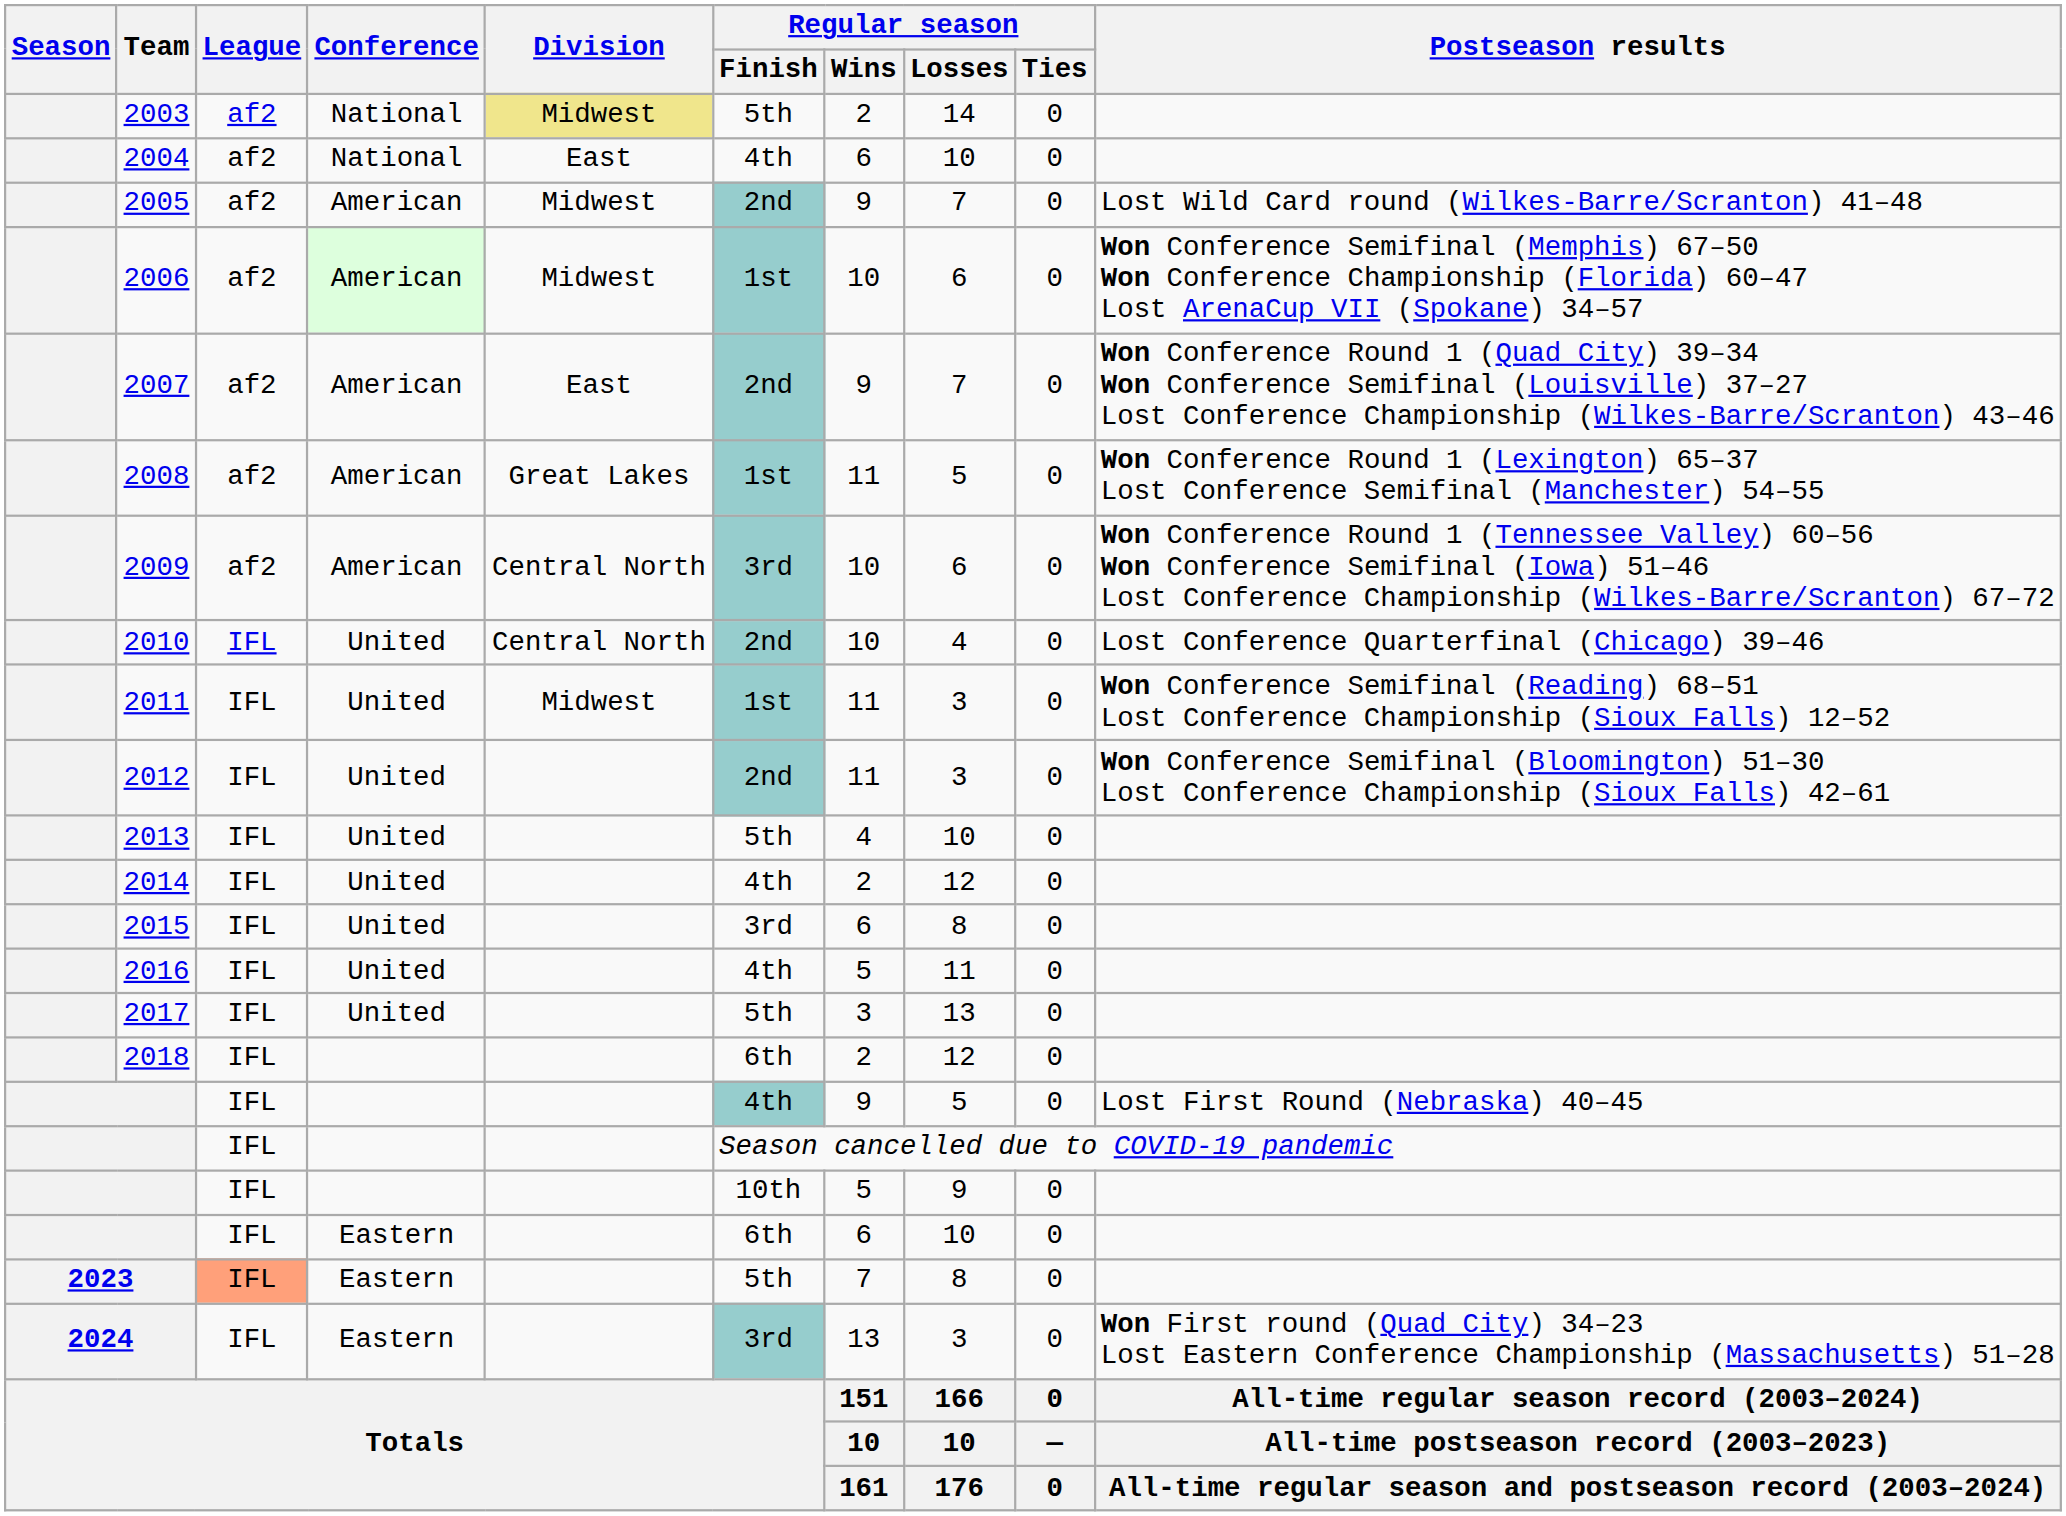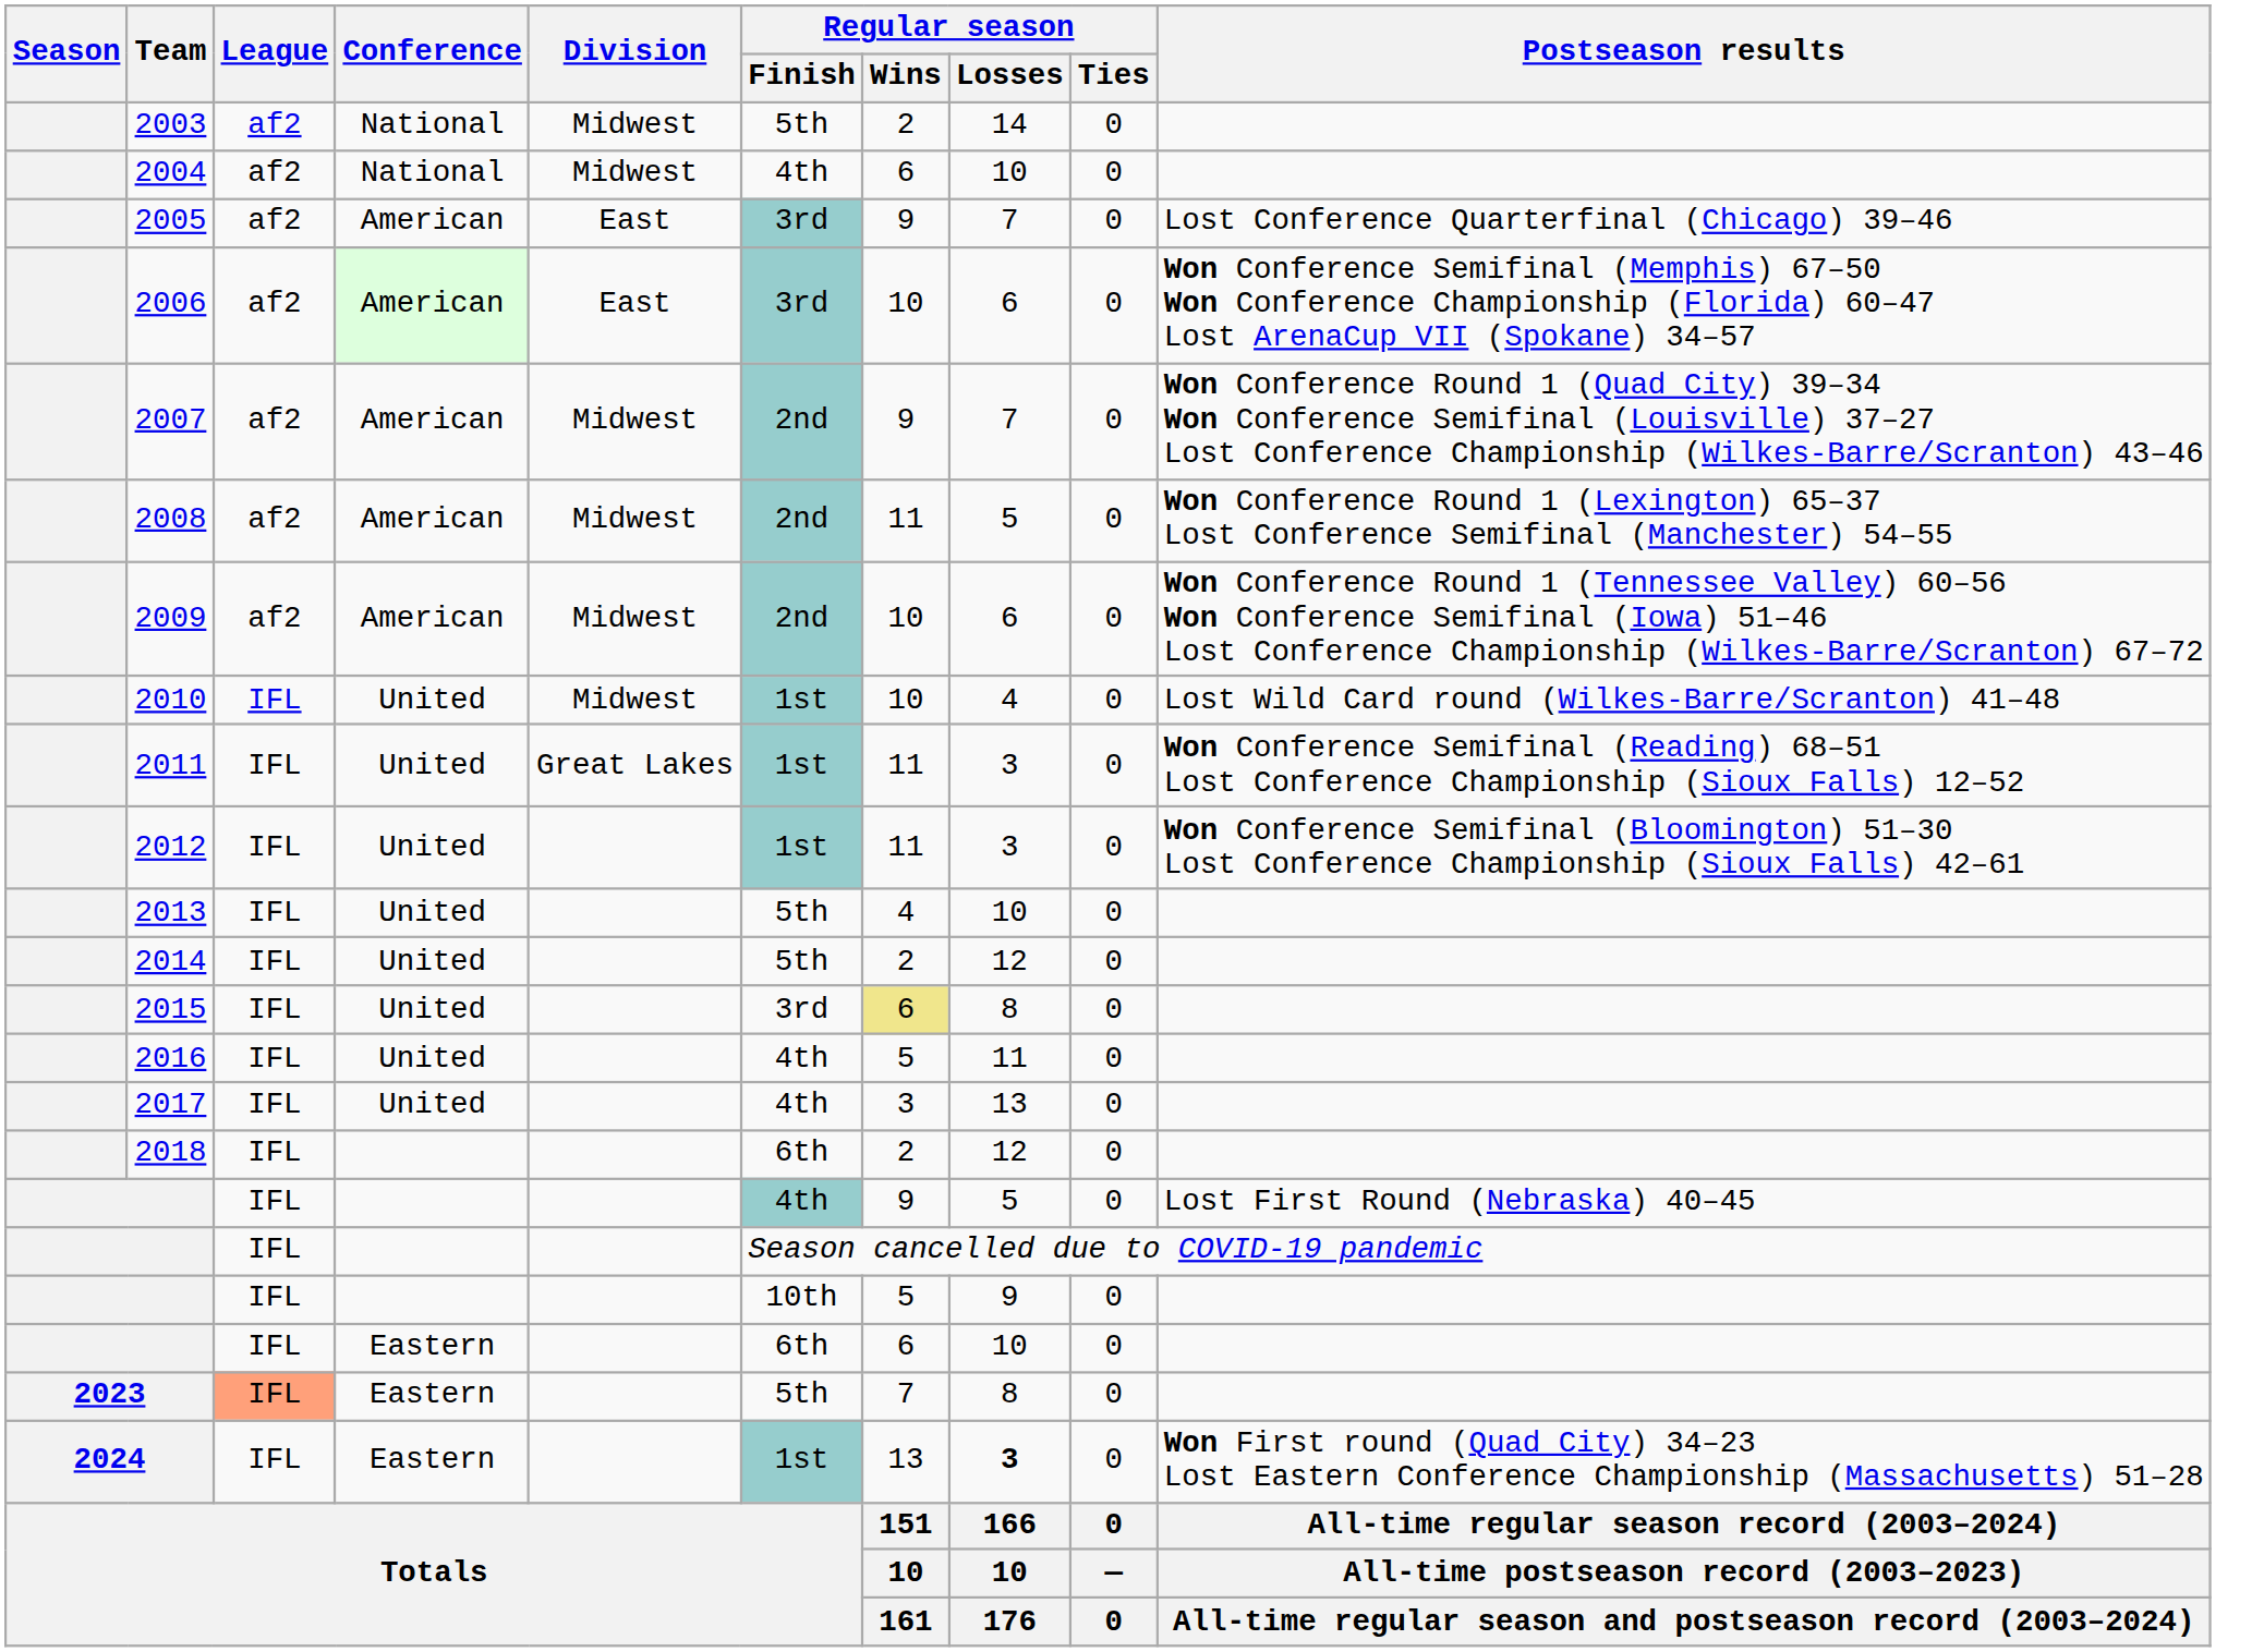2003 | Division: khaki background -> no background
2004 | Division: East -> Midwest
2005 | Division: Midwest -> East
2005 | Regular season / Finish: 2nd -> 3rd
2005 | Postseason results: Lost Wild Card round (Wilkes-Barre/Scranton) 41–48 -> Lost Conference Quarterfinal (Chicago) 39–46
2006 | Division: Midwest -> East
2006 | Regular season / Finish: 1st -> 3rd
2007 | Division: East -> Midwest
2008 | Division: Great Lakes -> Midwest
2008 | Regular season / Finish: 1st -> 2nd
2009 | Division: Central North -> Midwest
2009 | Regular season / Finish: 3rd -> 2nd
2010 | Division: Central North -> Midwest
2010 | Regular season / Finish: 2nd -> 1st
2010 | Postseason results: Lost Conference Quarterfinal (Chicago) 39–46 -> Lost Wild Card round (Wilkes-Barre/Scranton) 41–48
2011 | Division: Midwest -> Great Lakes
2012 | Regular season / Finish: 2nd -> 1st
2014 | Regular season / Finish: 4th -> 5th
2015 | Regular season / Wins: no background -> khaki background
2017 | Regular season / Finish: 5th -> 4th
2024 | Regular season / Finish: 3rd -> 1st
2024 | Regular season / Losses: normal -> bold
